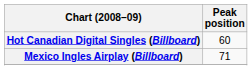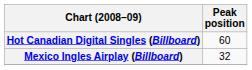Mexico Ingles Airplay (Billboard) | Peak position: 71 -> 32
